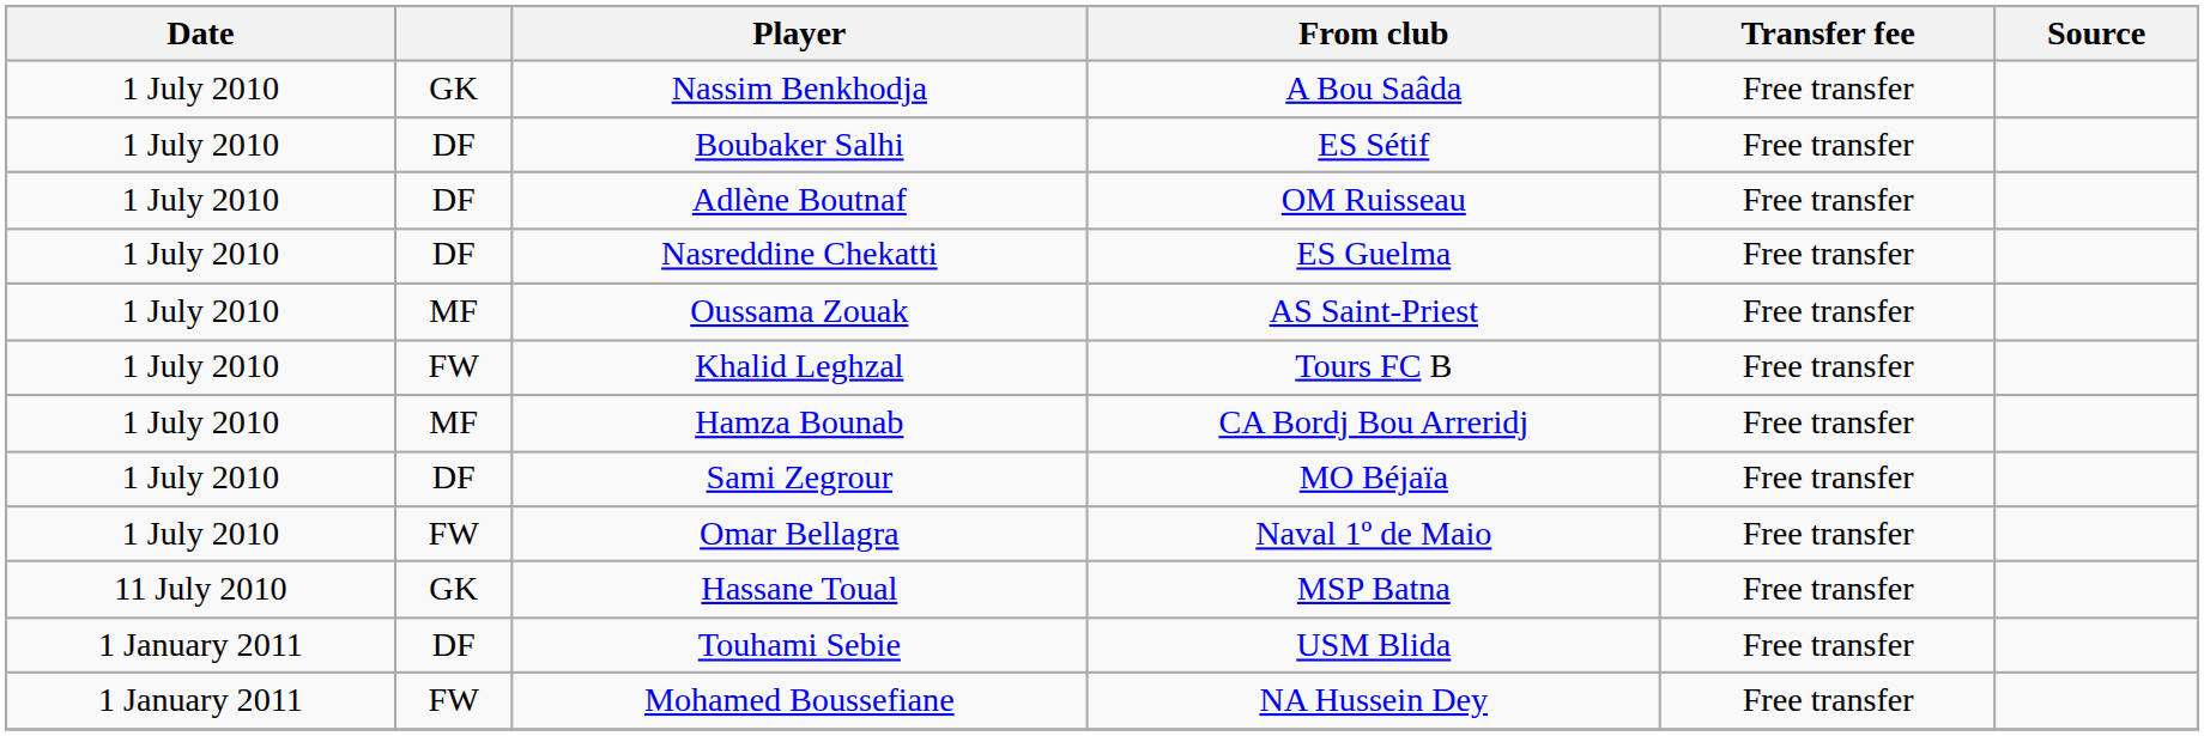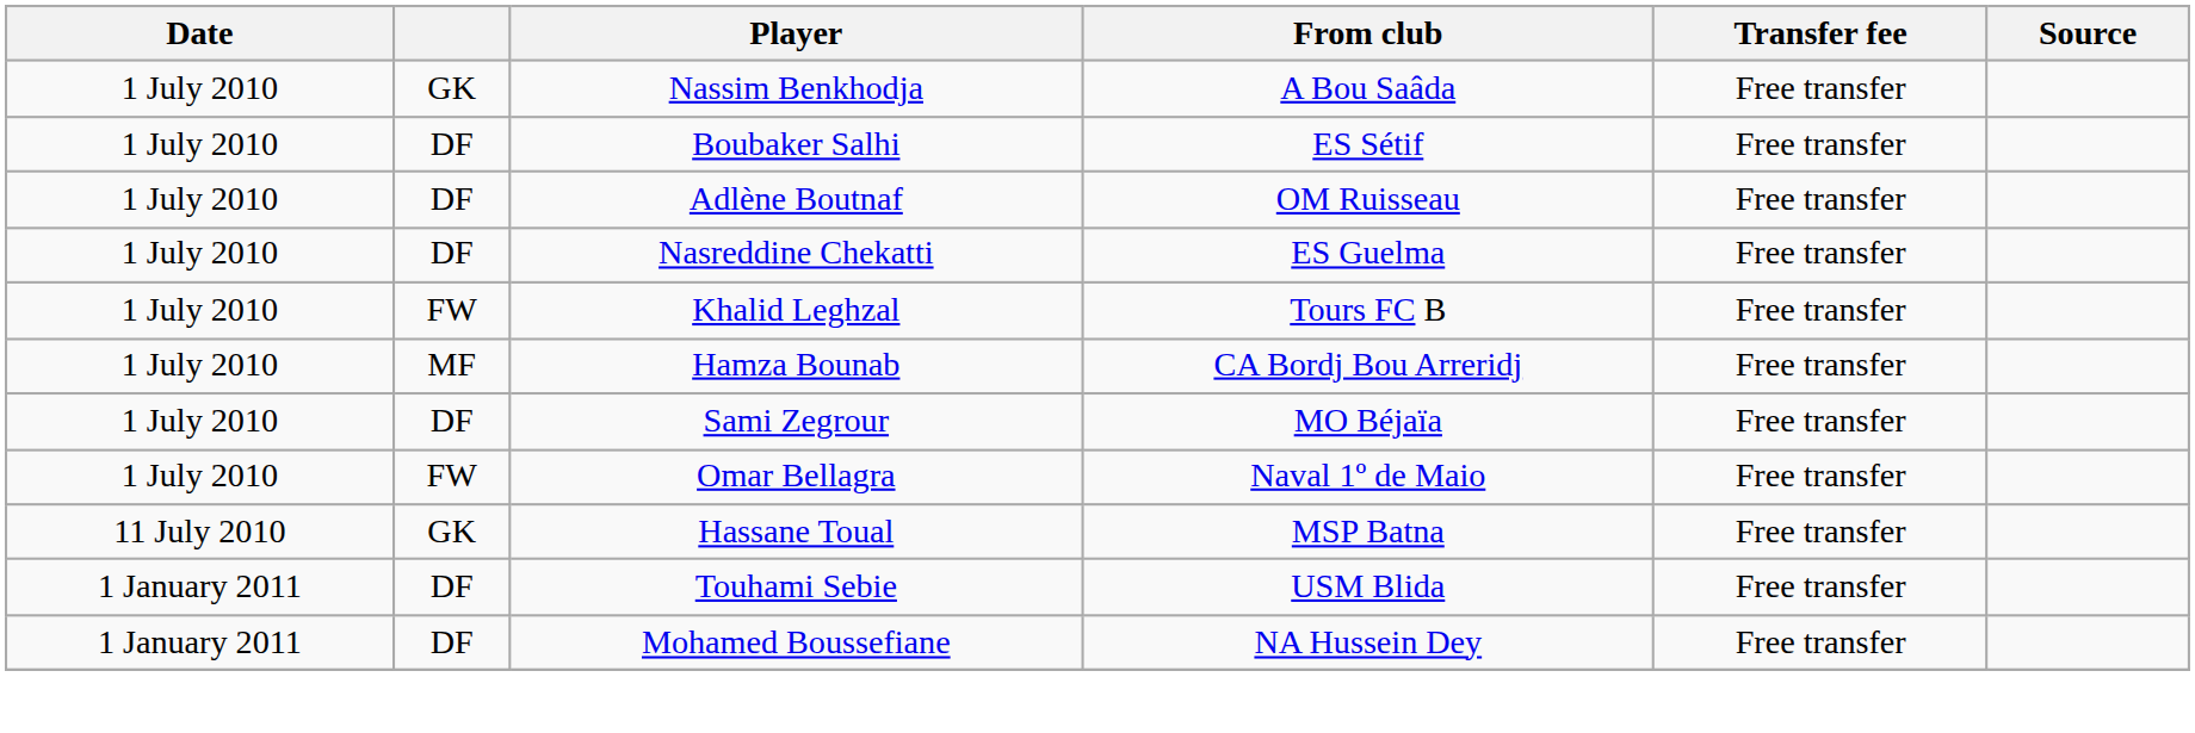- row: 1 July 2010 | MF | Oussama Zouak | AS Saint-Priest | Free transfer
Mohamed Boussefiane | column 2: FW -> DF
